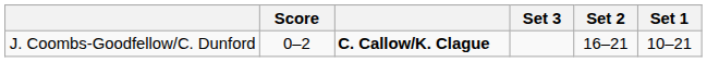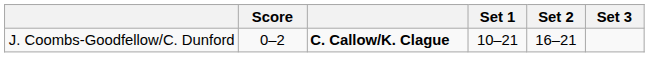columns swapped: Set 1 <-> Set 3
